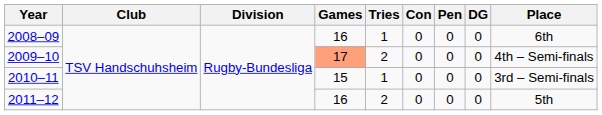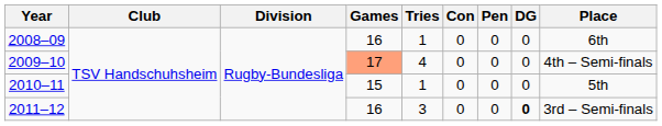2009–10 | Tries: 2 -> 4
2010–11 | Place: 3rd – Semi-finals -> 5th
2011–12 | Tries: 2 -> 3
2011–12 | DG: normal -> bold
2011–12 | Place: 5th -> 3rd – Semi-finals
